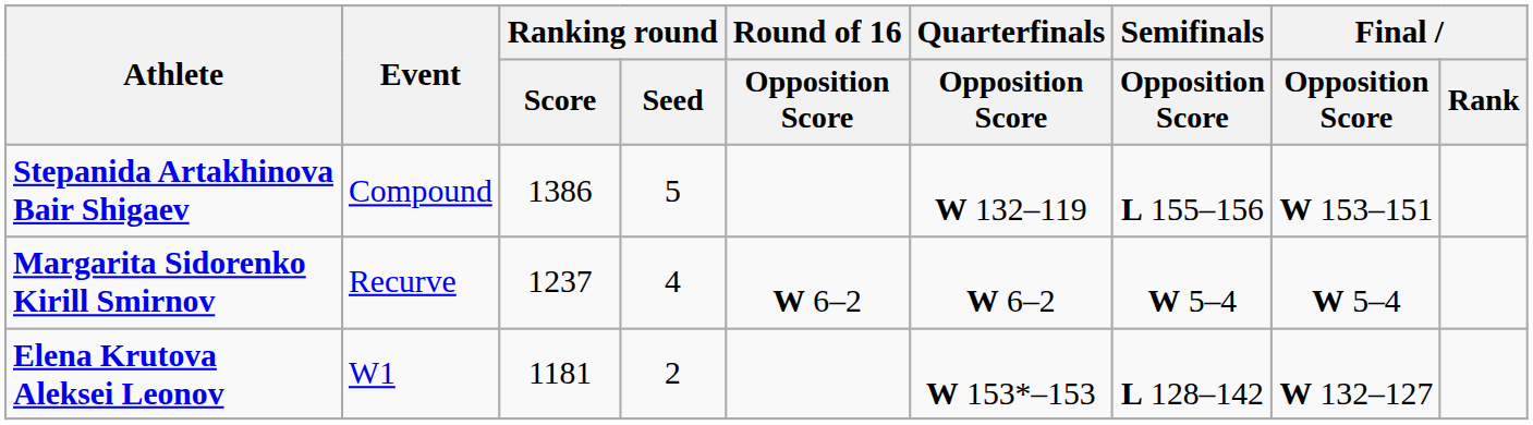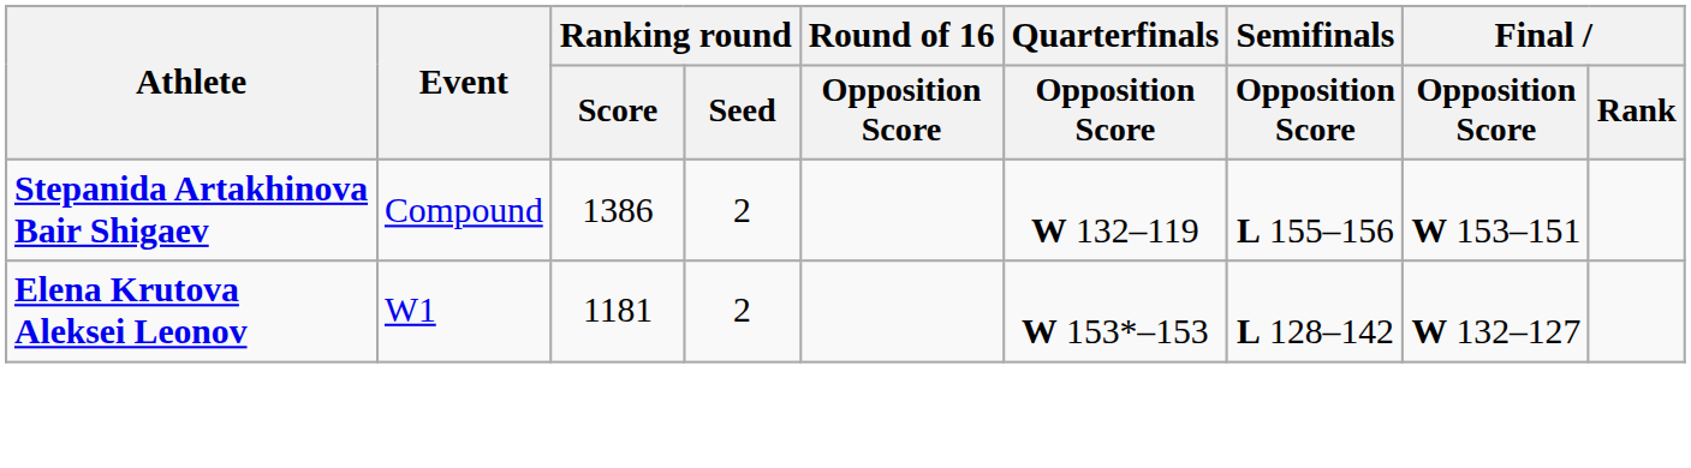Stepanida Artakhinova Bair Shigaev | Ranking round / Seed: 5 -> 2
- row: Margarita Sidorenko Kirill Smirnov | Recurve | 1237 | 4 | W 6–2 | W 6–2 | W 5–4 | W 5–4
